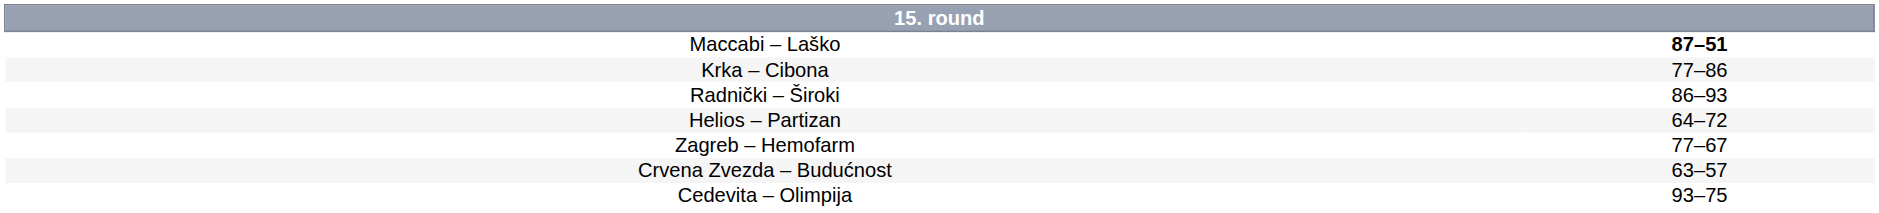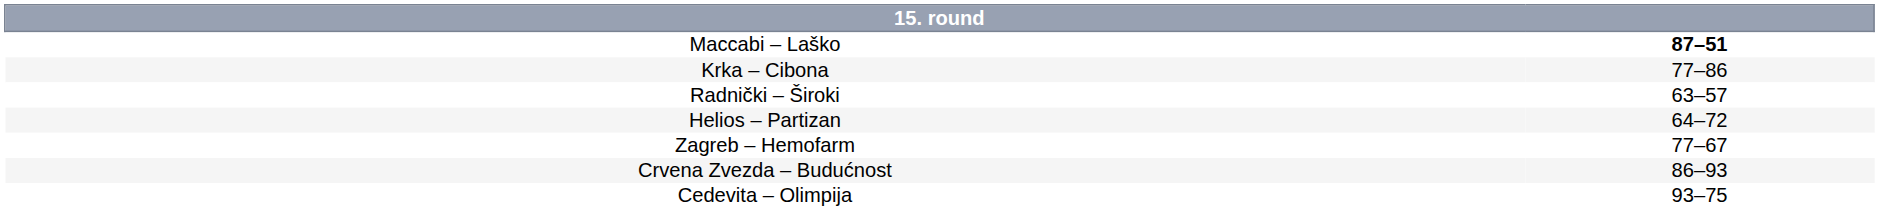Radnički – Široki | column 2: 86–93 -> 63–57
Crvena Zvezda – Budućnost | column 2: 63–57 -> 86–93
